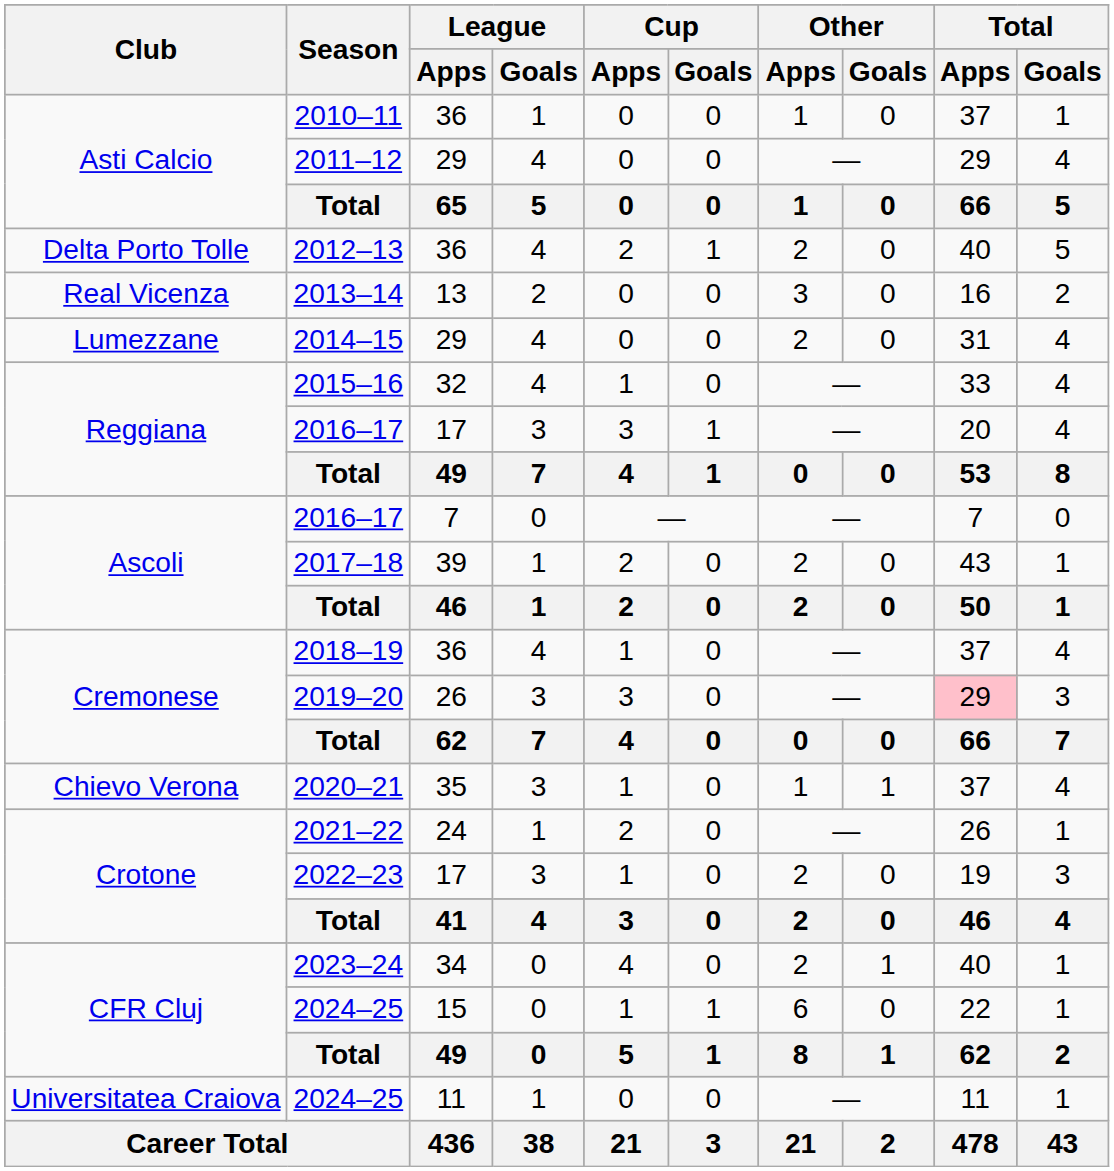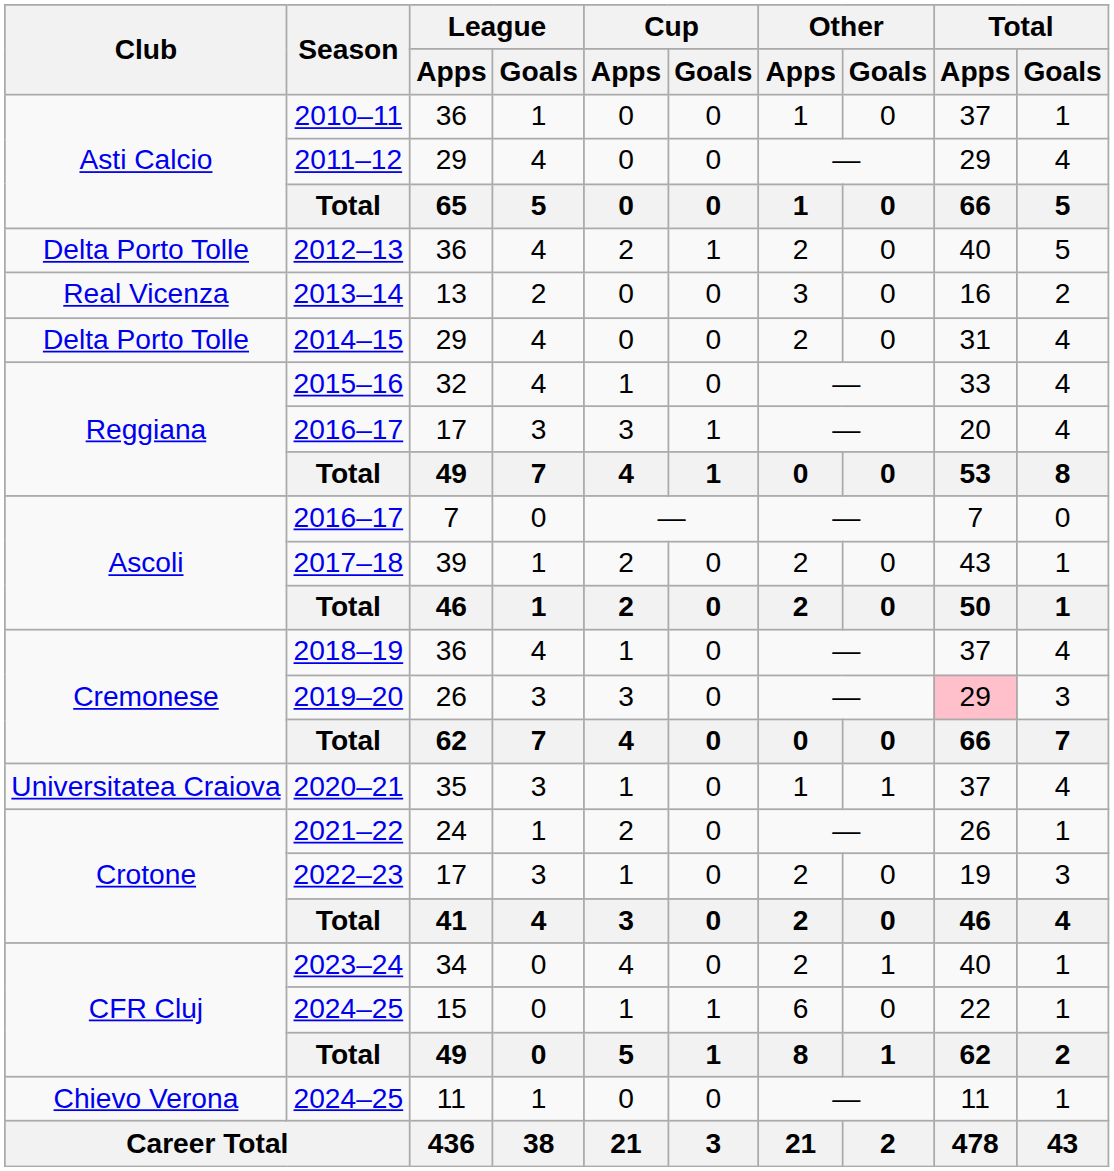2014–15 | Club: Lumezzane -> Delta Porto Tolle
2020–21 | Club: Chievo Verona -> Universitatea Craiova
2024–25 / 11 | Club: Universitatea Craiova -> Chievo Verona
